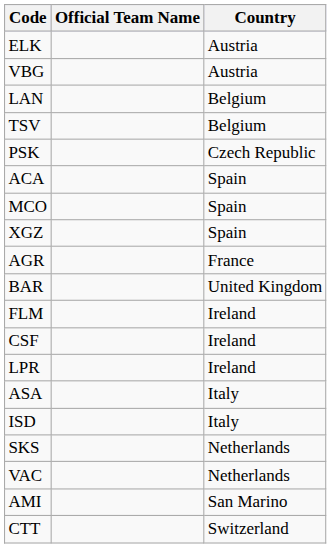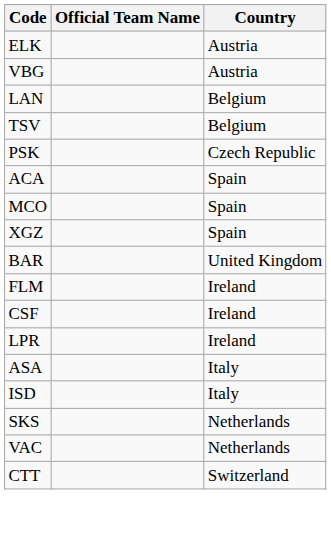- row: AGR | France
- row: AMI | San Marino
